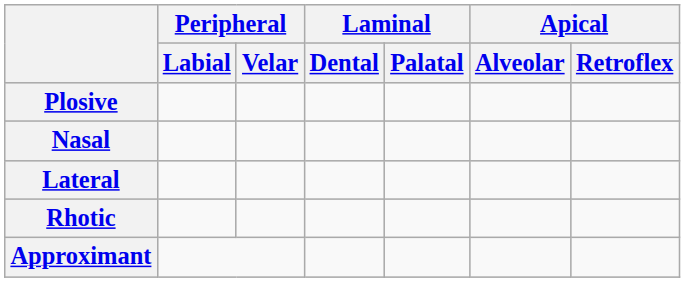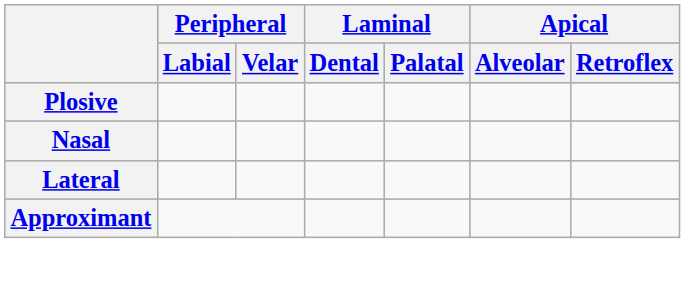- row: Rhotic
